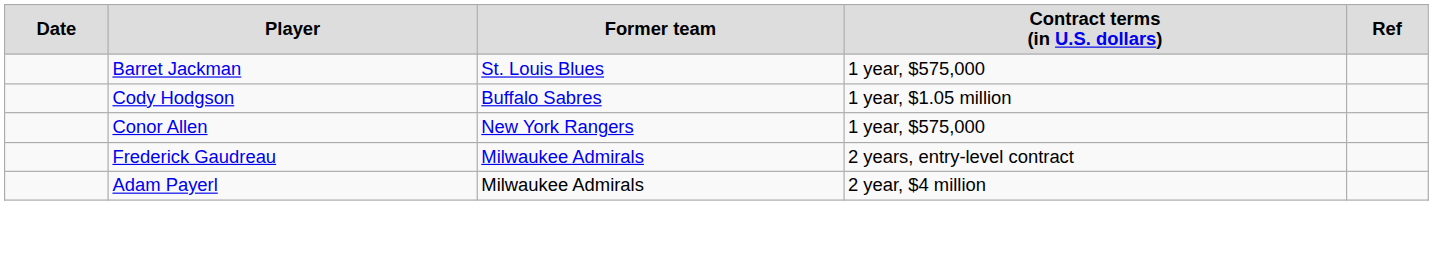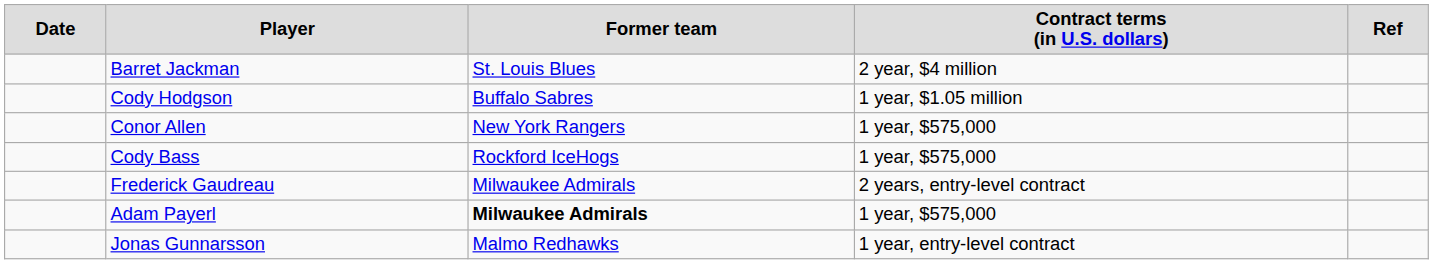Barret Jackman | column 4: 1 year, $575,000 -> 2 year, $4 million
+ row: Cody Bass | Rockford IceHogs | 1 year, $575,000
Adam Payerl | column 3: normal -> bold
Adam Payerl | column 4: 2 year, $4 million -> 1 year, $575,000
+ row: Jonas Gunnarsson | Malmo Redhawks | 1 year, entry-level contract
